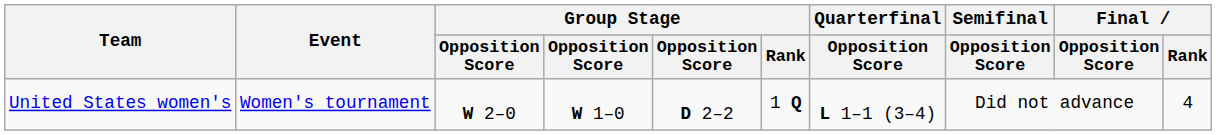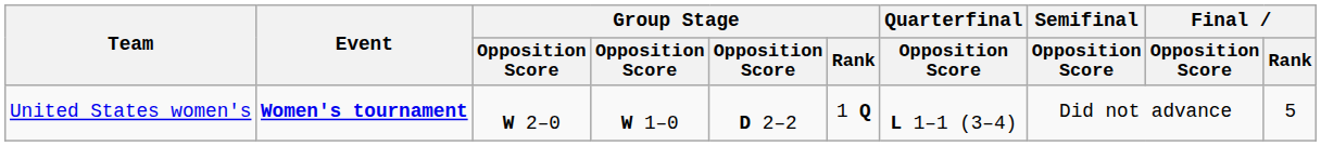United States women's | Event: normal -> bold
United States women's | Final / Rank: 4 -> 5
